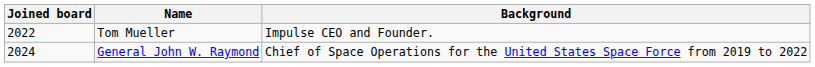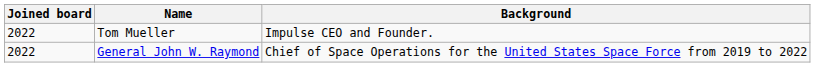General John W. Raymond | Joined board: 2024 -> 2022
